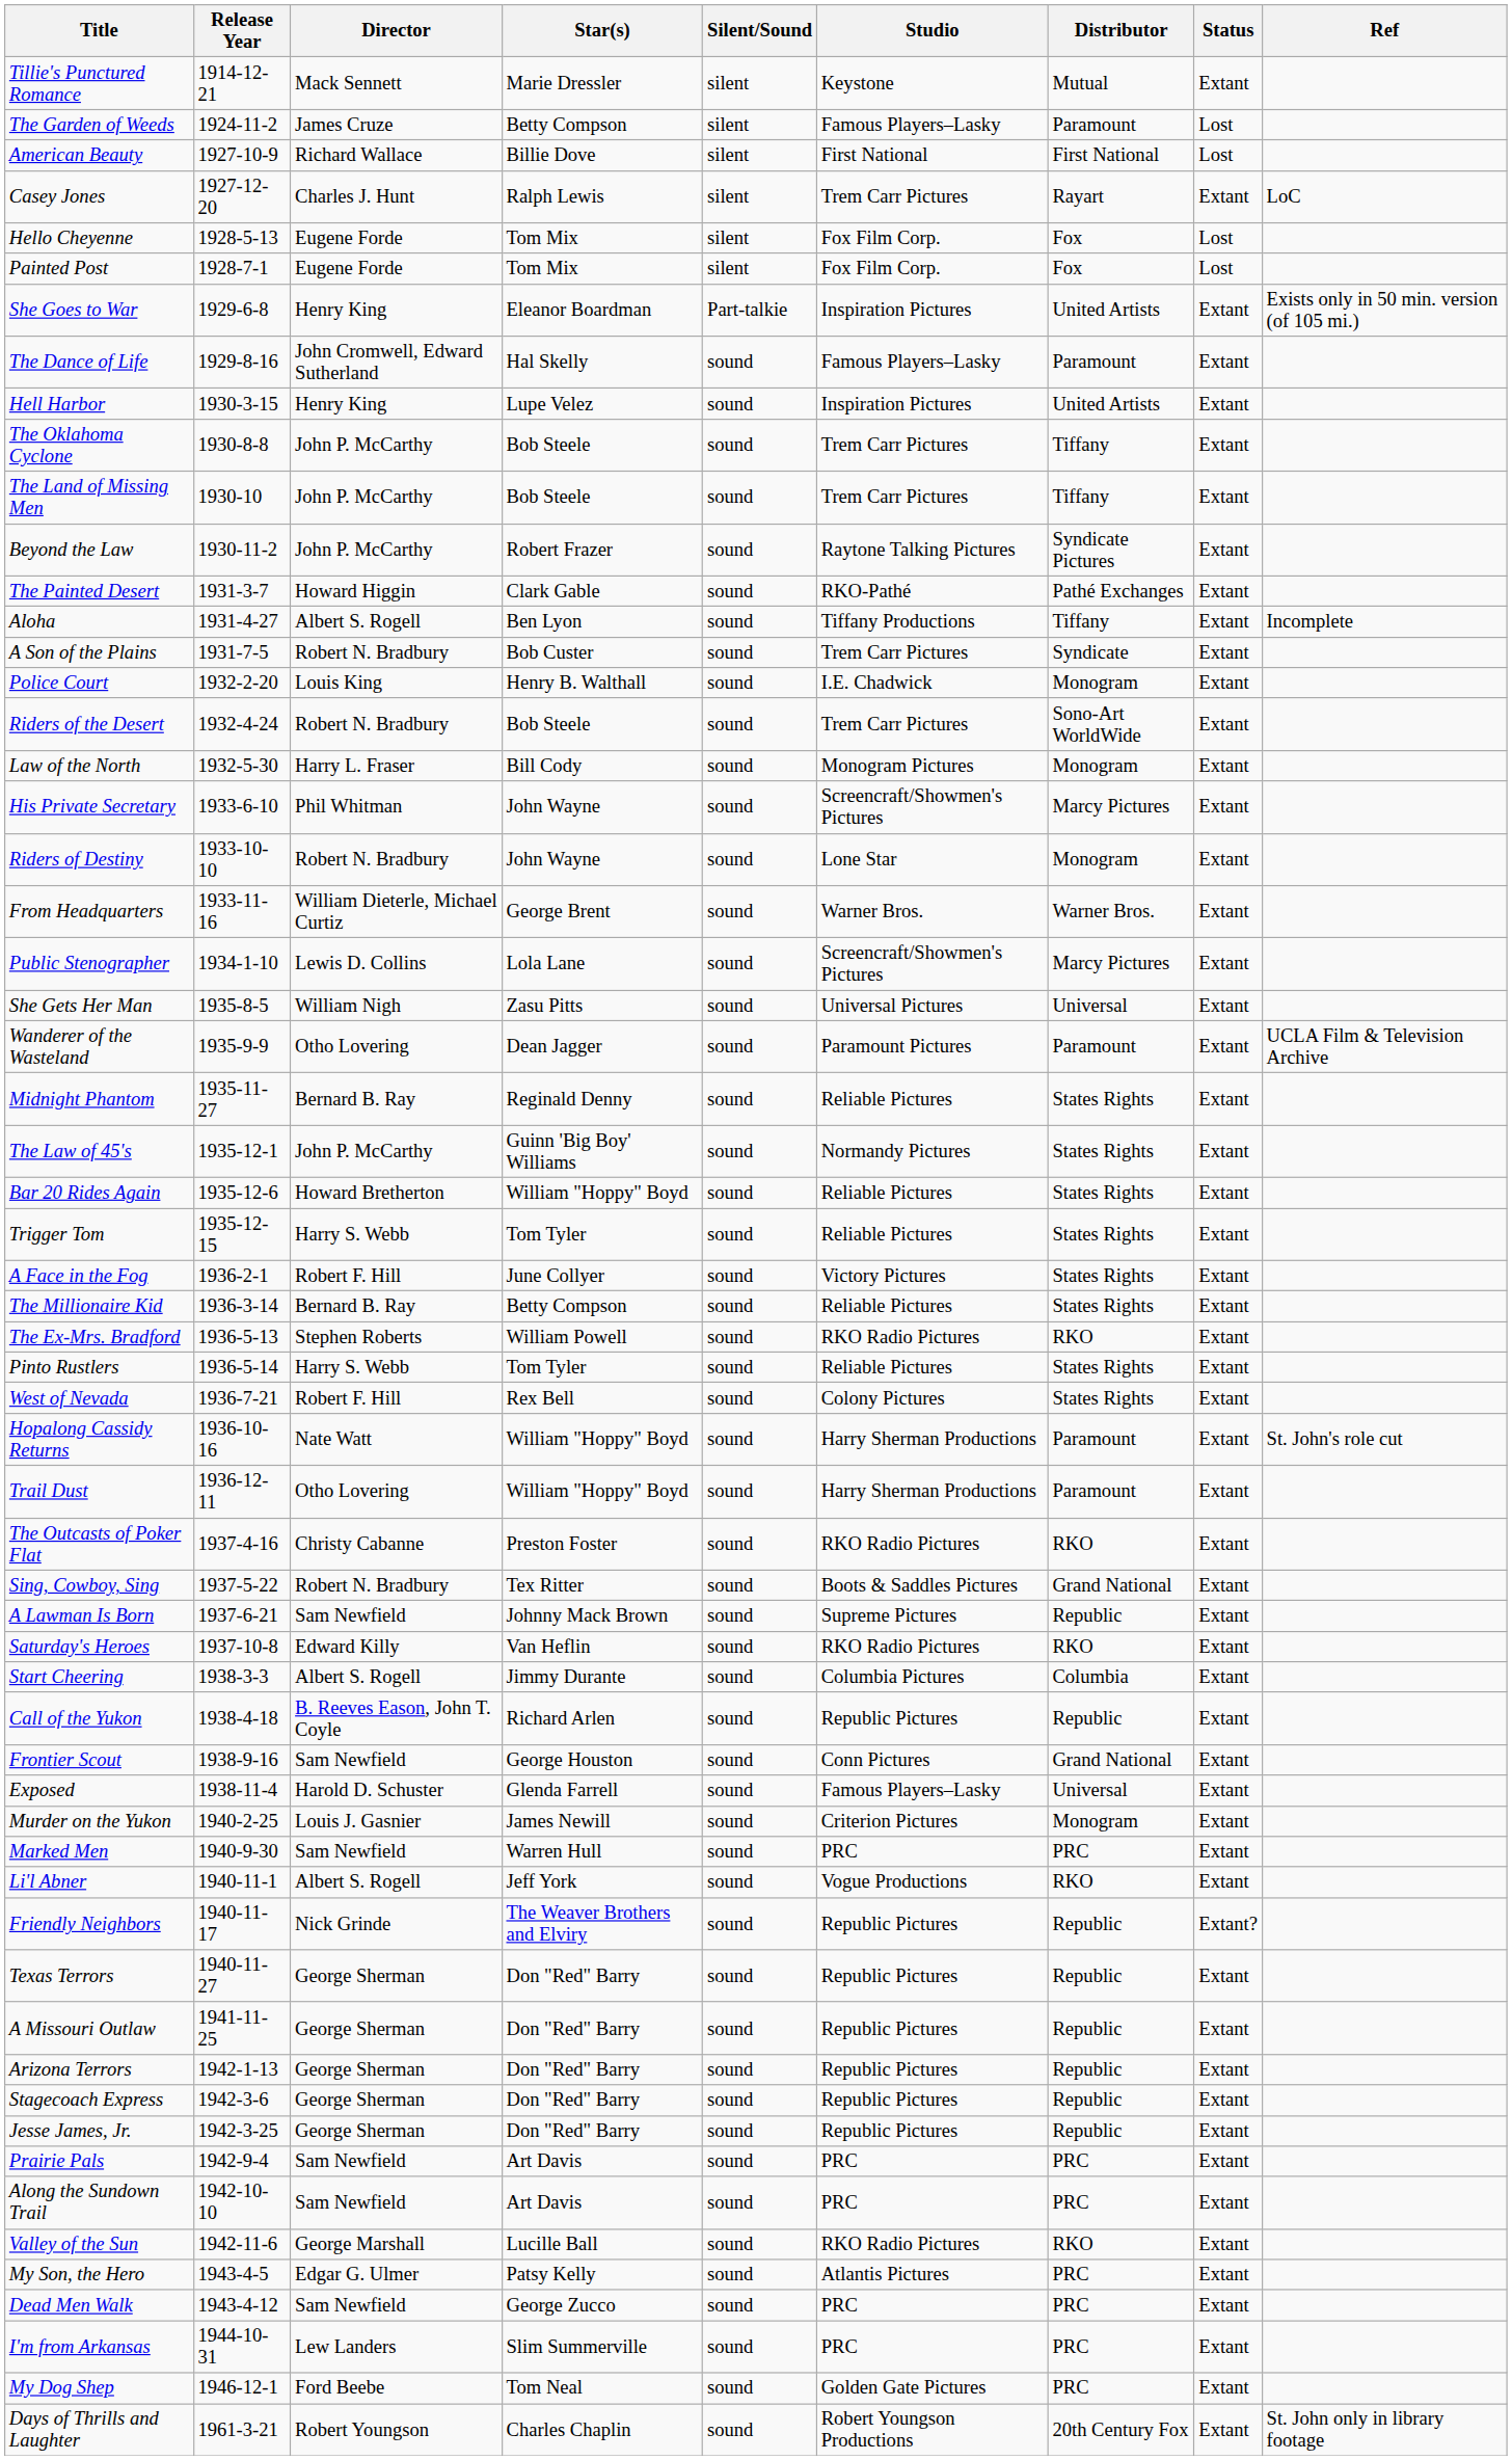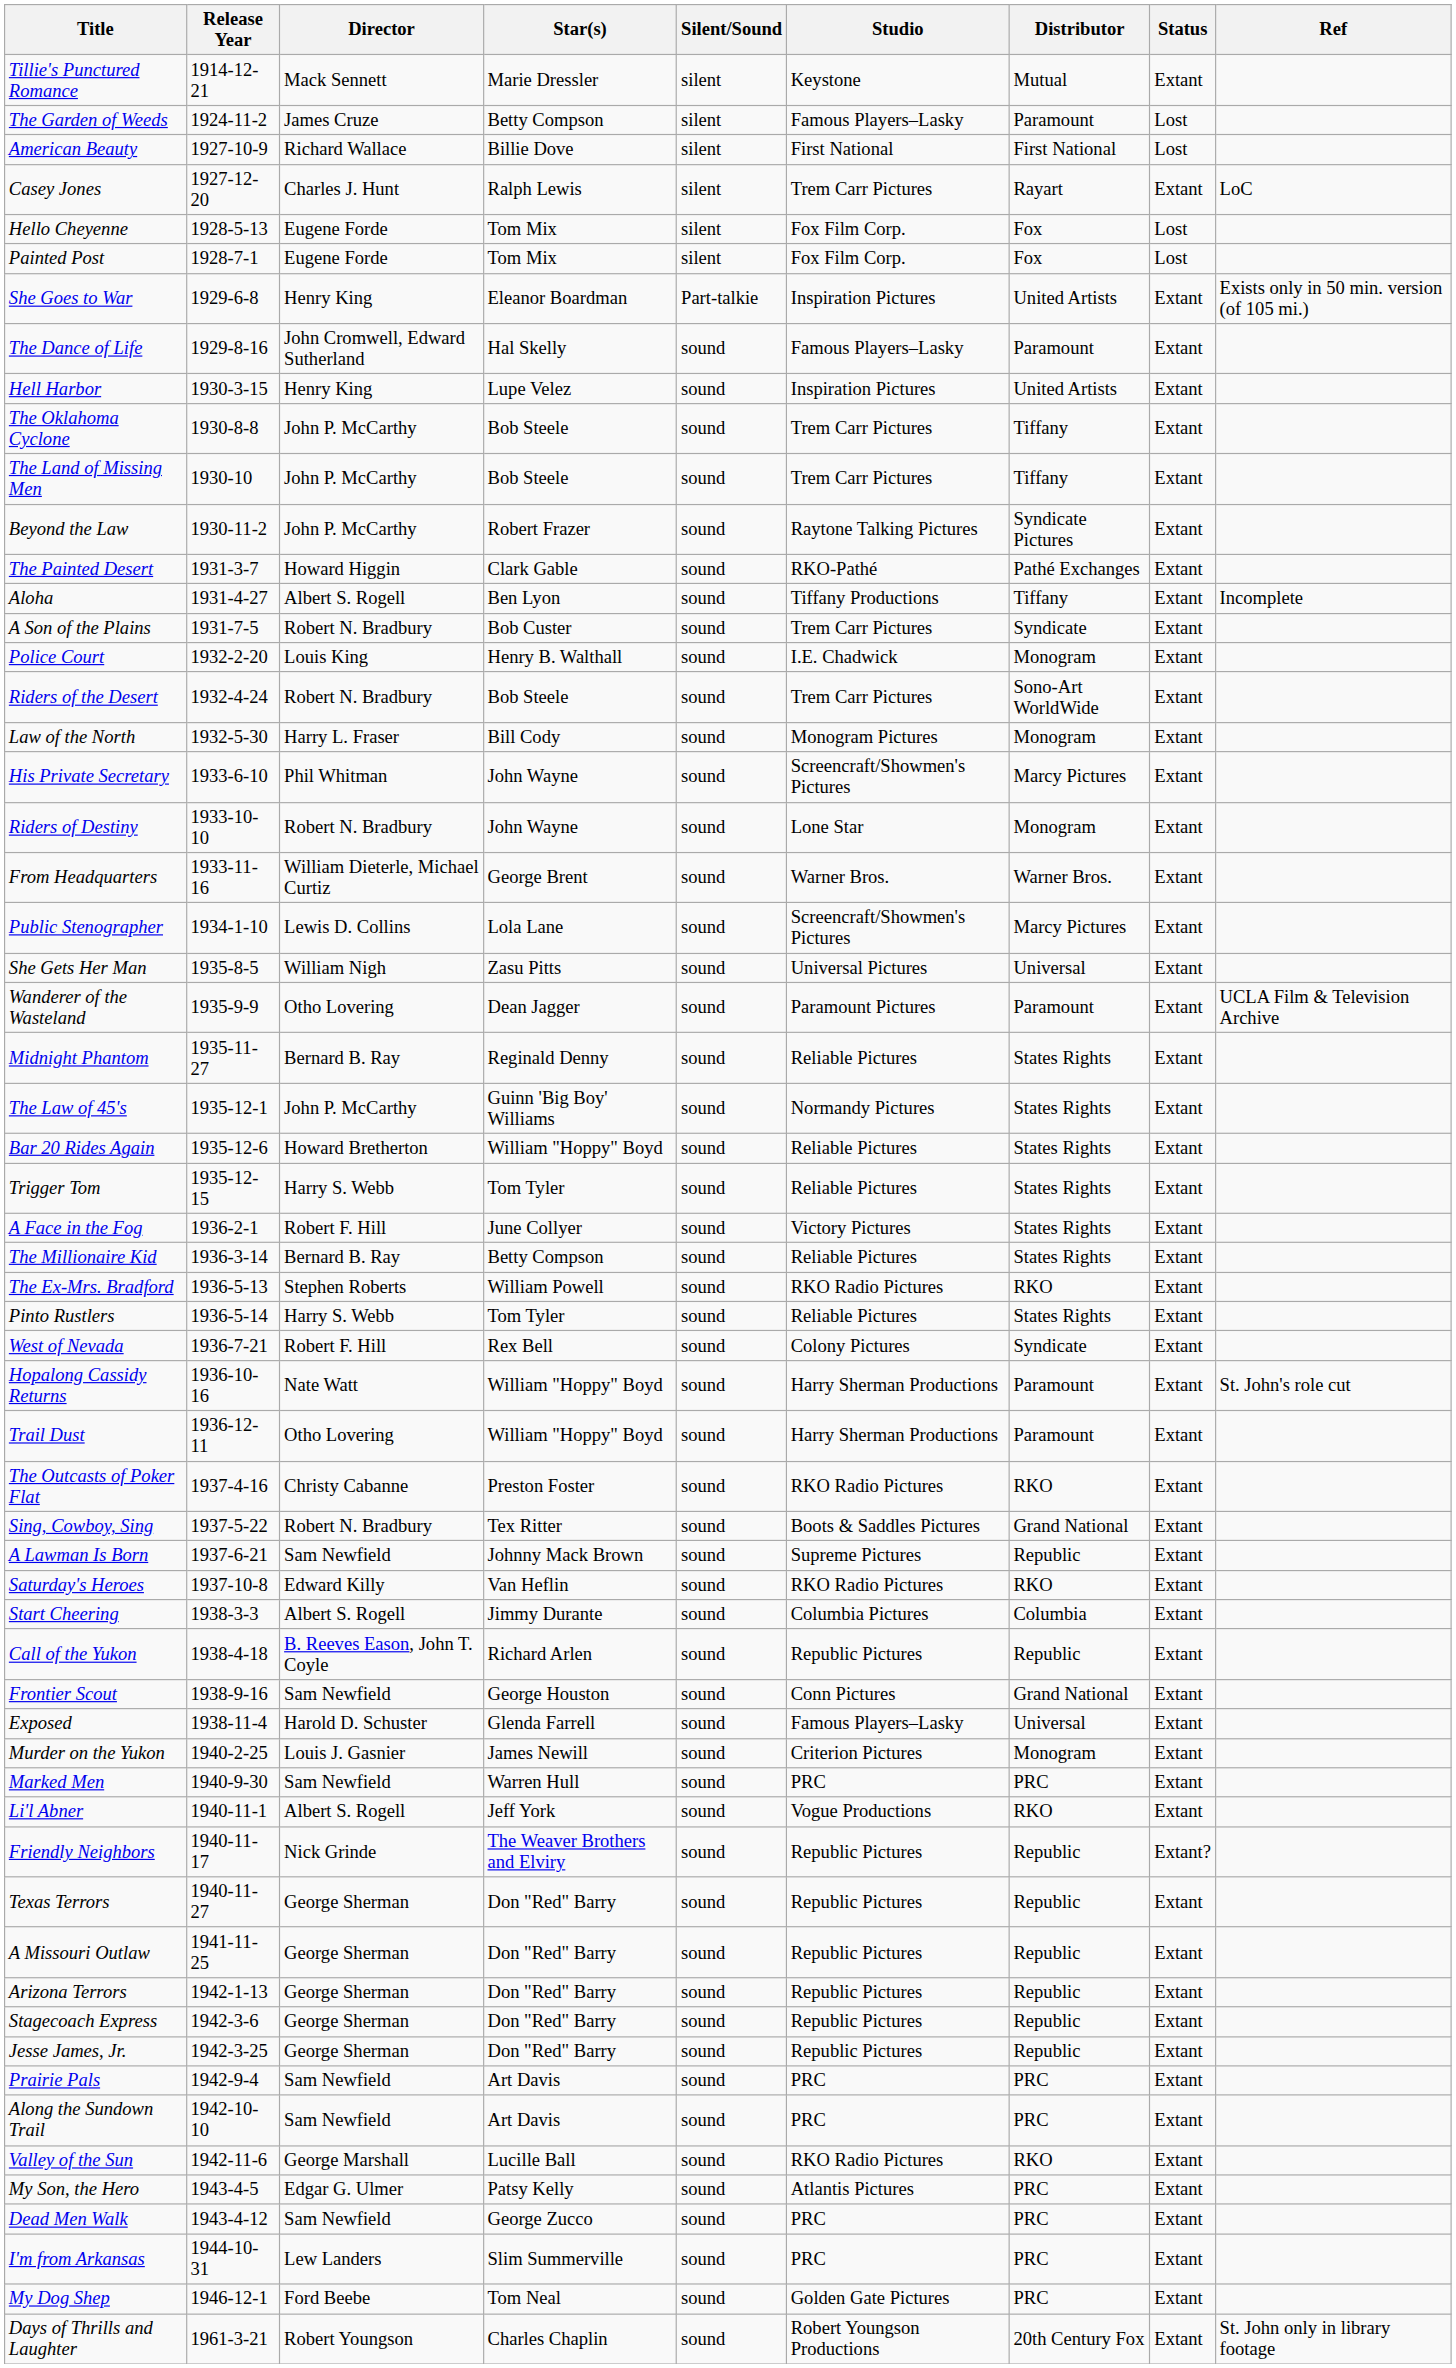West of Nevada | Distributor: States Rights -> Syndicate
